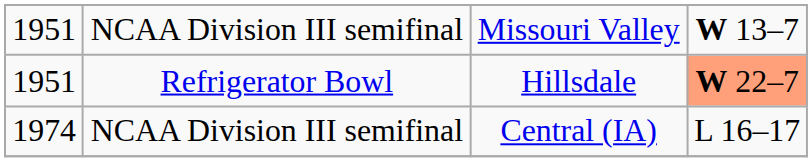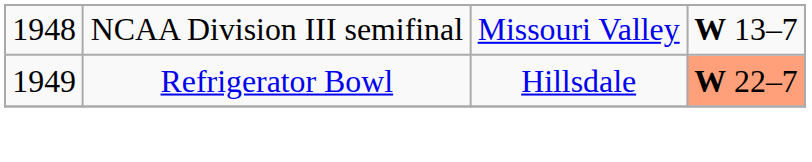Missouri Valley | column 1: 1951 -> 1948
Hillsdale | column 1: 1951 -> 1949
- row: 1974 | NCAA Division III semifinal | Central (IA) | L 16–17
